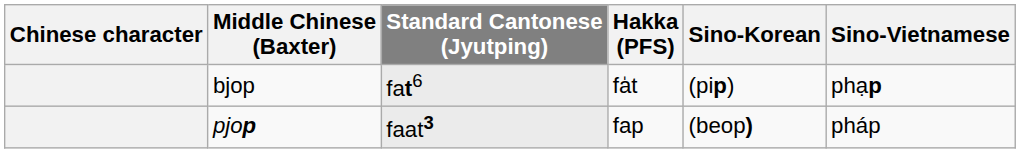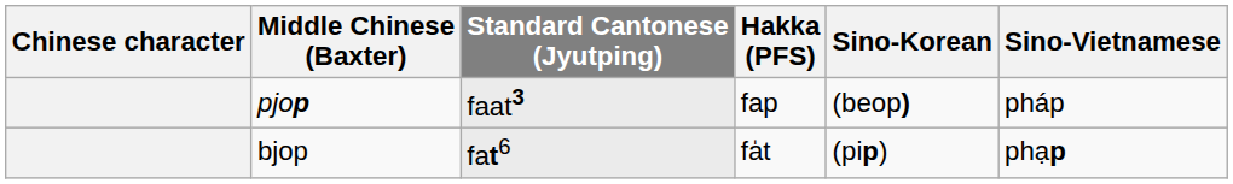rows swapped: pjop <-> bjop
